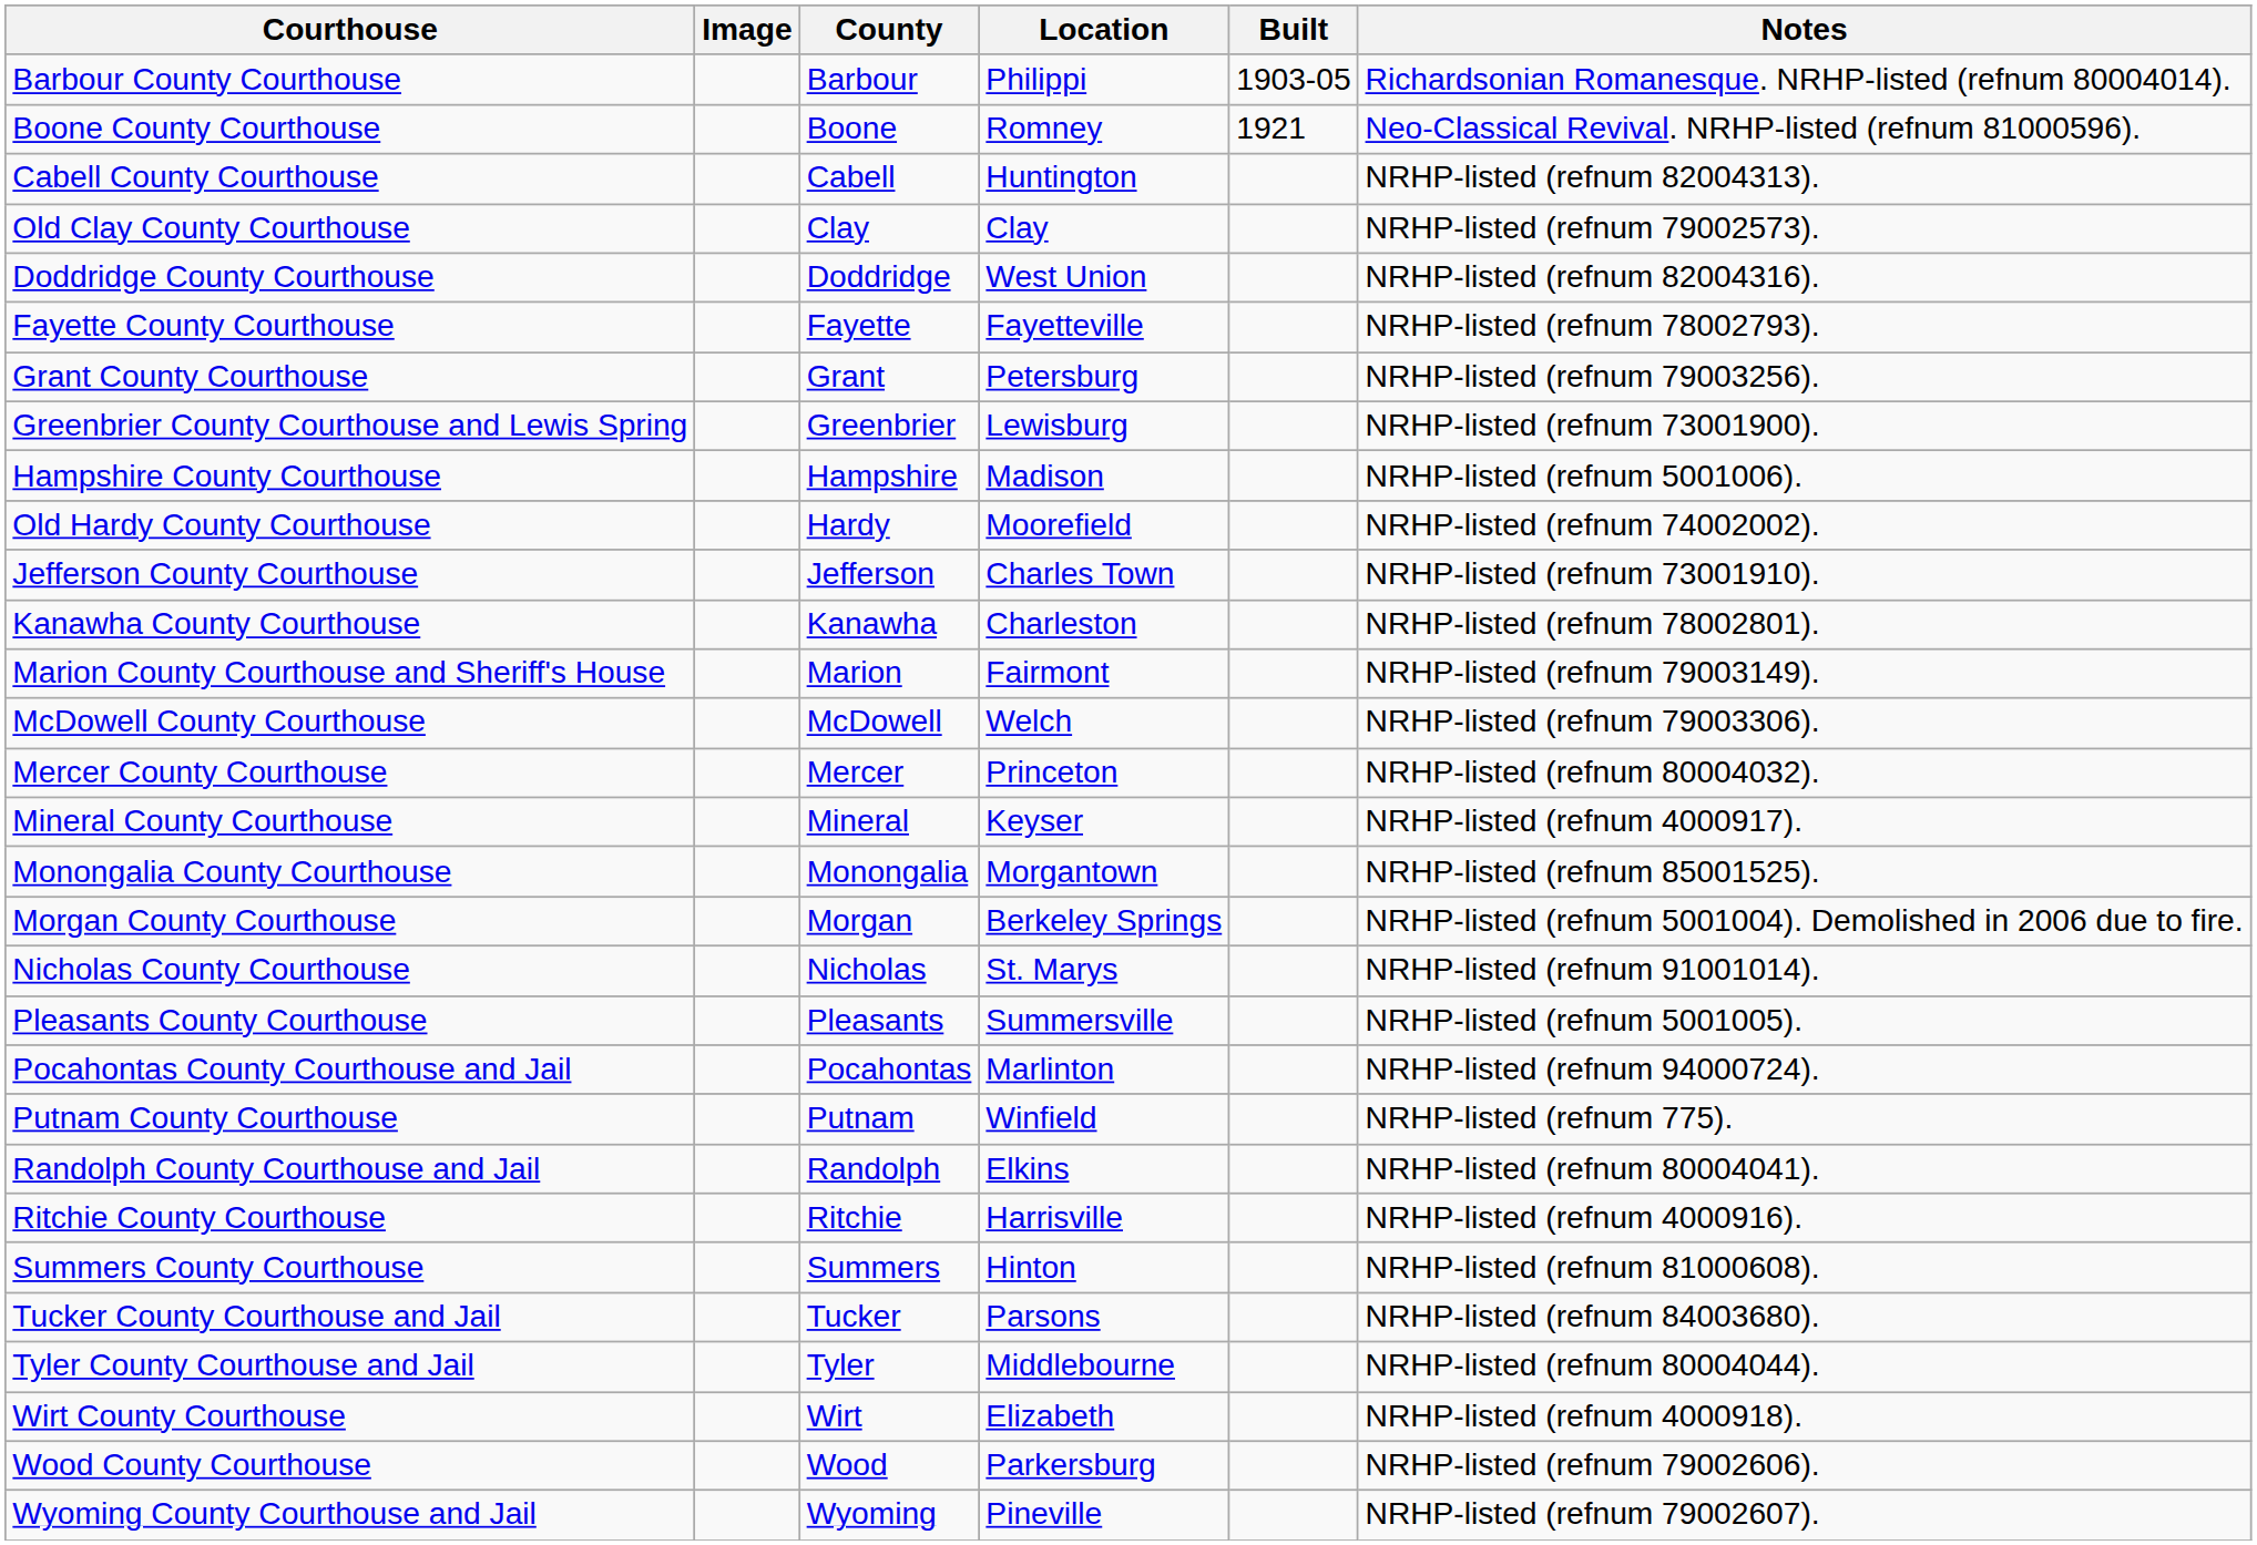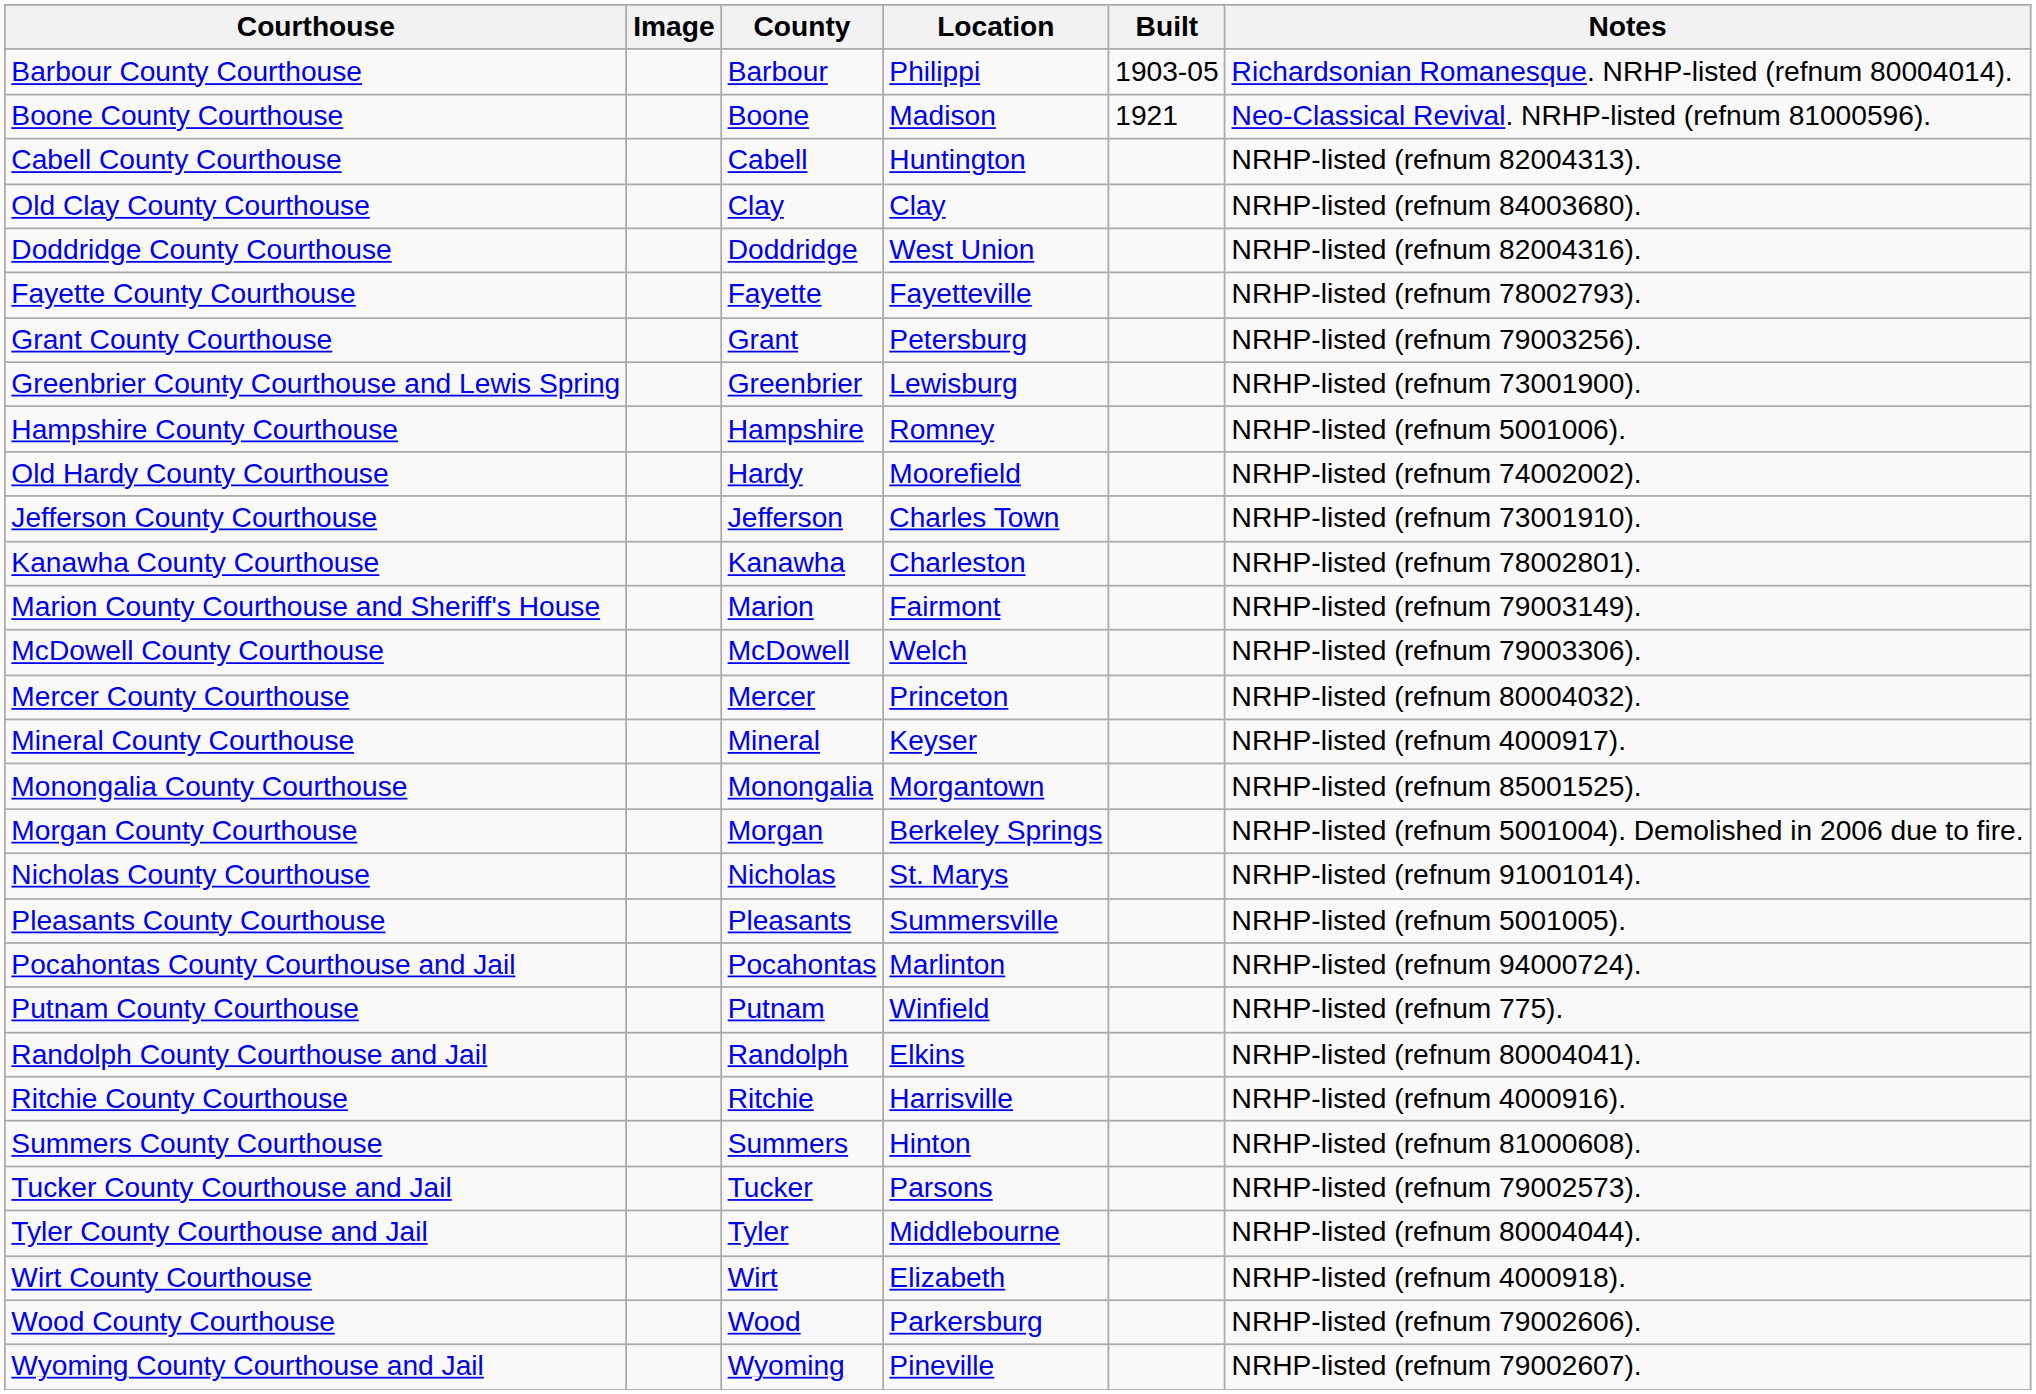Boone County Courthouse | Location: Romney -> Madison
Old Clay County Courthouse | Notes: NRHP-listed (refnum 79002573). -> NRHP-listed (refnum 84003680).
Hampshire County Courthouse | Location: Madison -> Romney
Tucker County Courthouse and Jail | Notes: NRHP-listed (refnum 84003680). -> NRHP-listed (refnum 79002573).
